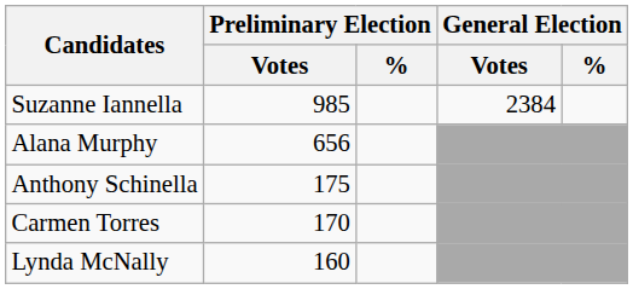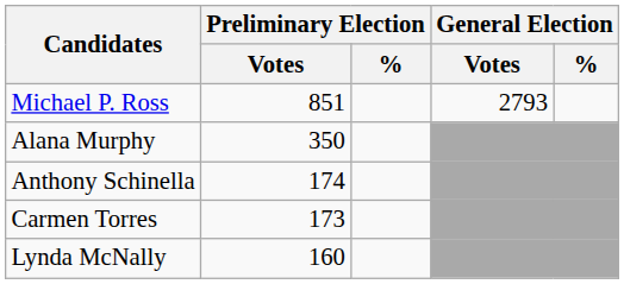+ row: Michael P. Ross | 851 | 2793
- row: Suzanne Iannella | 985 | 2384
Alana Murphy | Preliminary Election / Votes: 656 -> 350
Anthony Schinella | Preliminary Election / Votes: 175 -> 174
Carmen Torres | Preliminary Election / Votes: 170 -> 173
